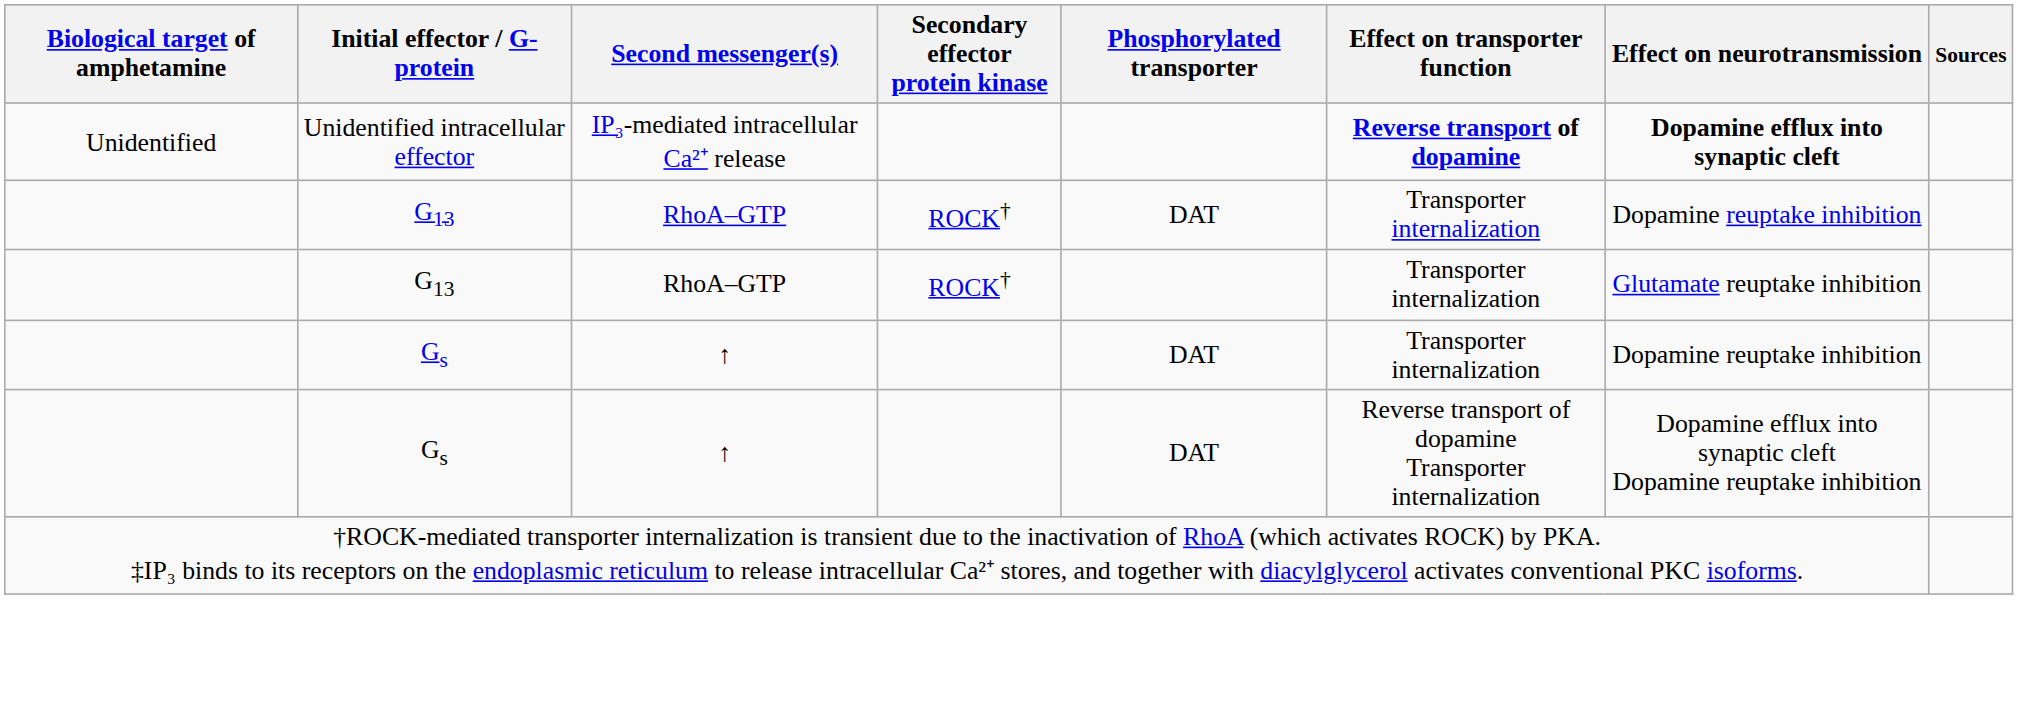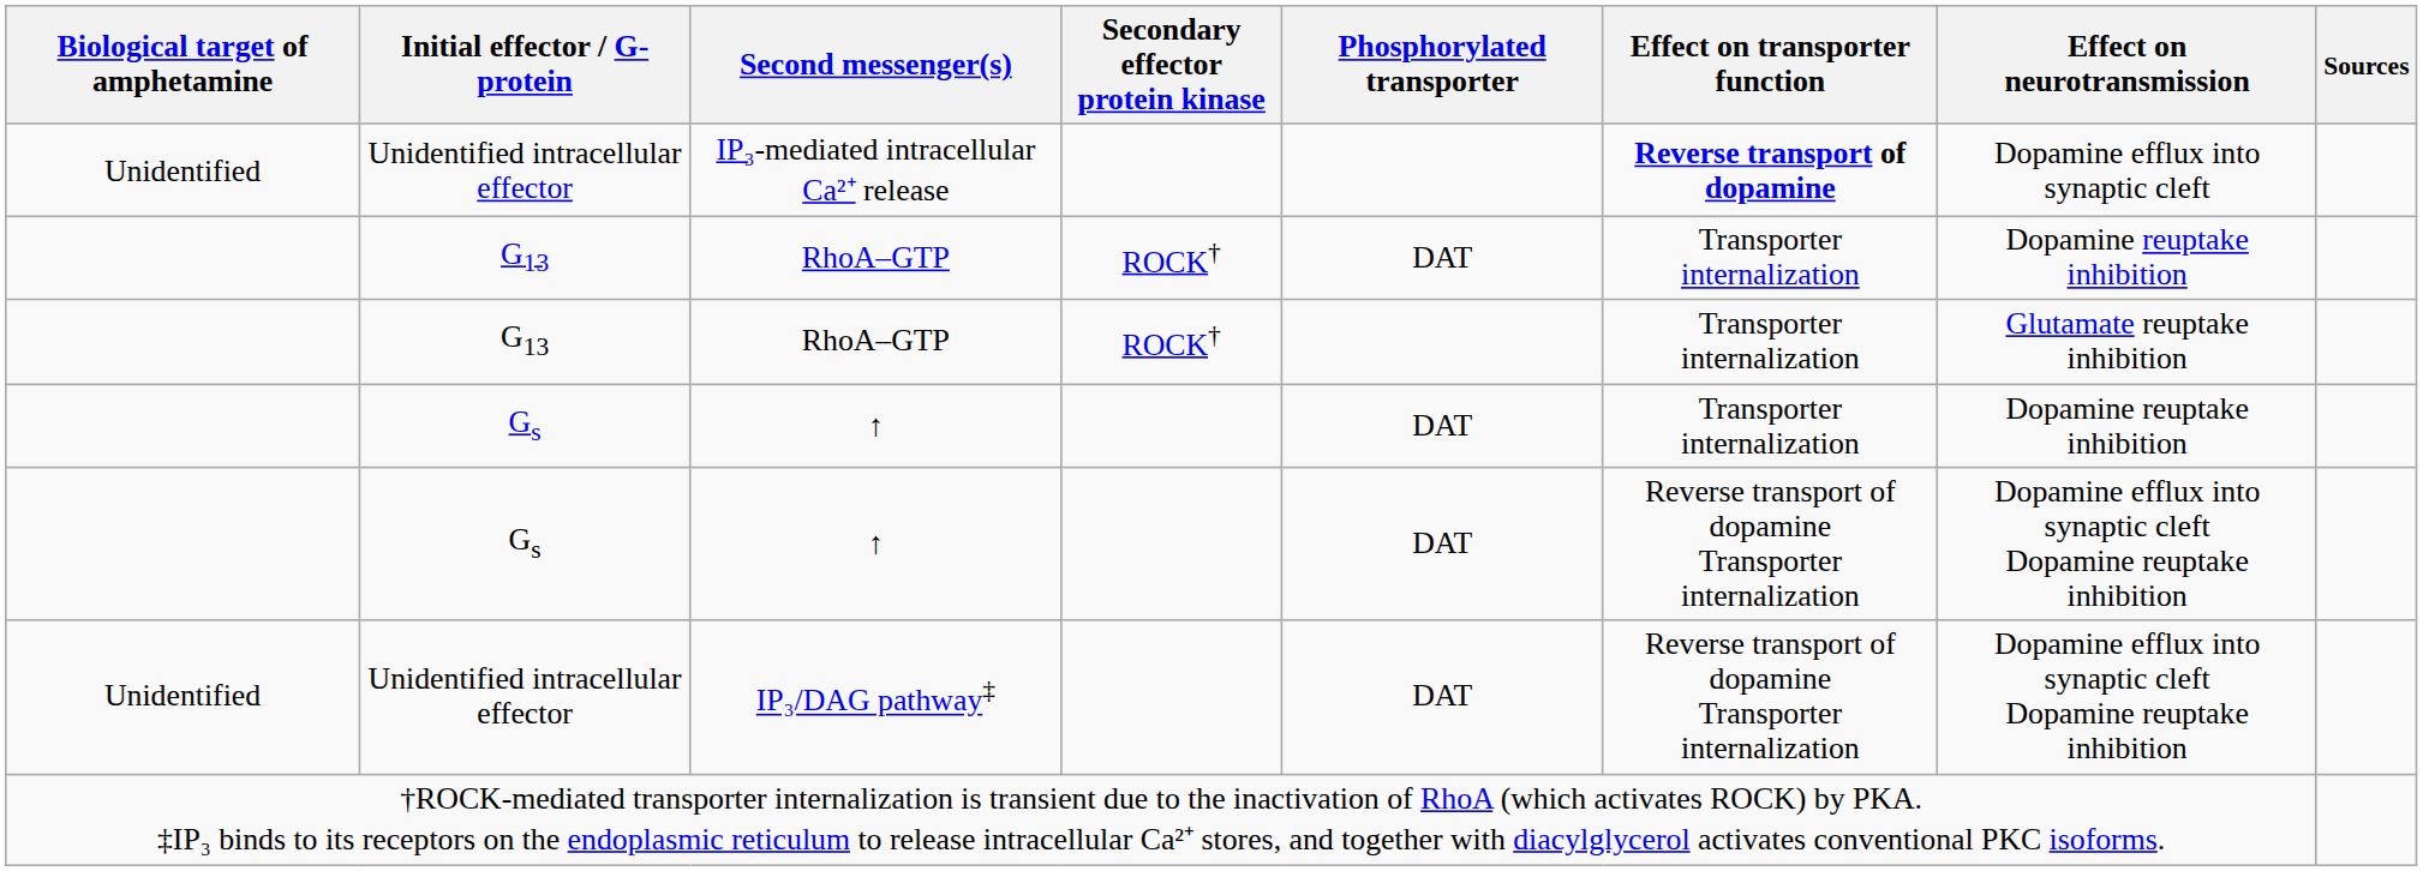IP₃-mediated intracellular Ca²⁺ release | Effect on neurotransmission: bold -> normal
+ row: Unidentified | Unidentified intracellular effector | IP₃/DAG pathway‡ | DAT | Reverse transport of dopamine Transporter internalization | Dopamine efflux into synaptic cleft Dopamine reuptake inhibition
